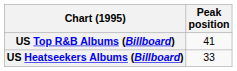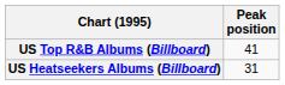US Heatseekers Albums (Billboard) | Peak position: 33 -> 31
